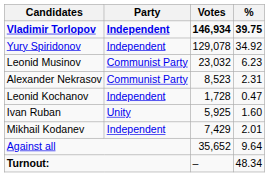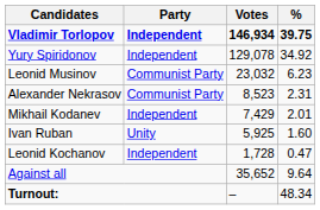rows swapped: Mikhail Kodanev <-> Leonid Kochanov
